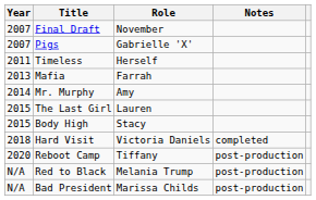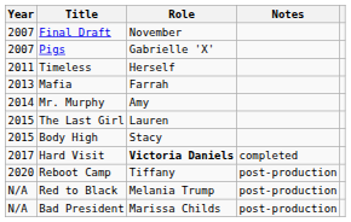Hard Visit | Year: 2018 -> 2017
Hard Visit | Role: normal -> bold
